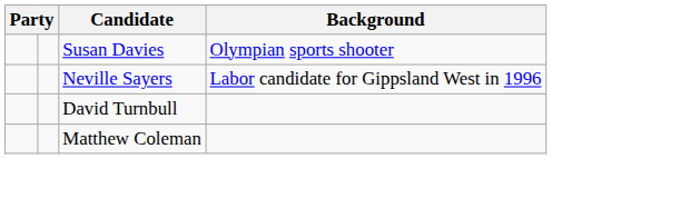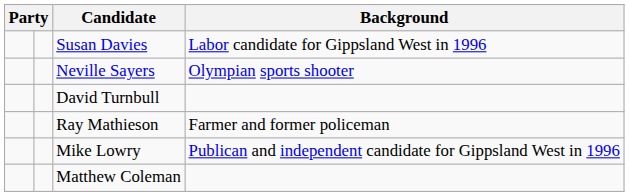Susan Davies | Background: Olympian sports shooter -> Labor candidate for Gippsland West in 1996
Neville Sayers | Background: Labor candidate for Gippsland West in 1996 -> Olympian sports shooter
+ row: Ray Mathieson | Farmer and former policeman
+ row: Mike Lowry | Publican and independent candidate for Gippsland West in 1996
